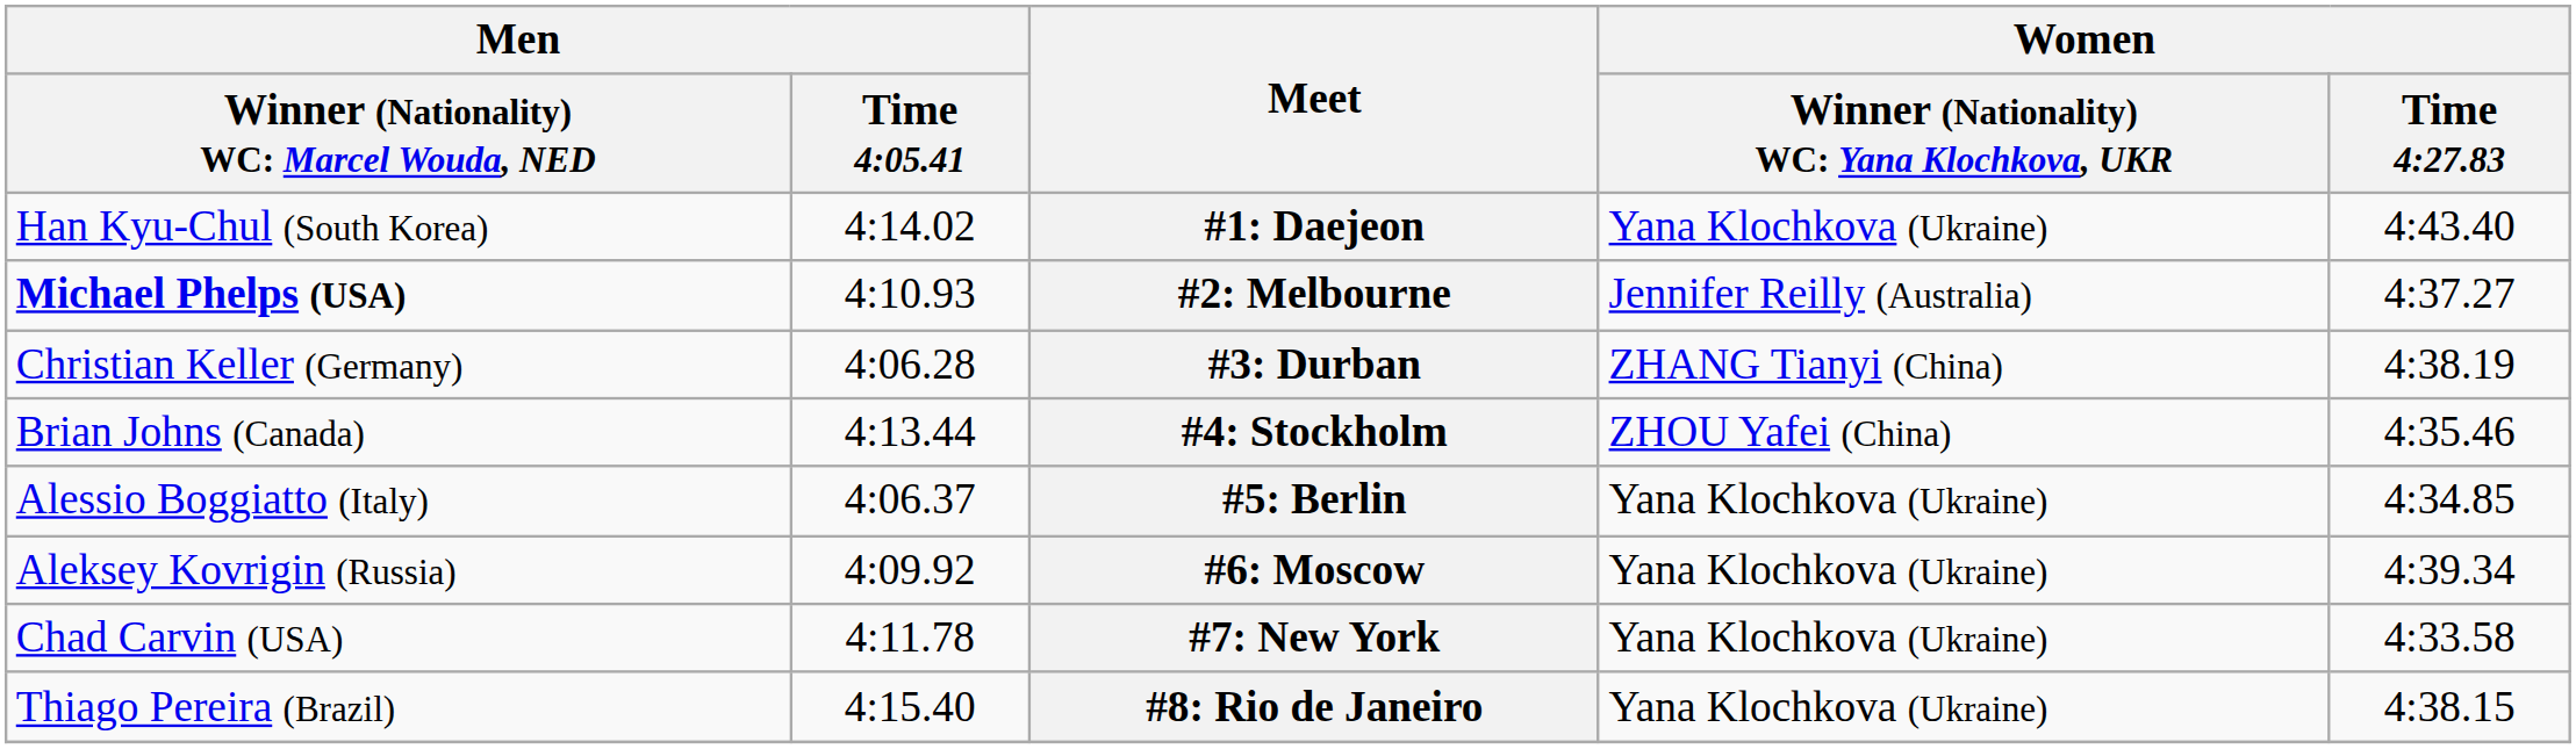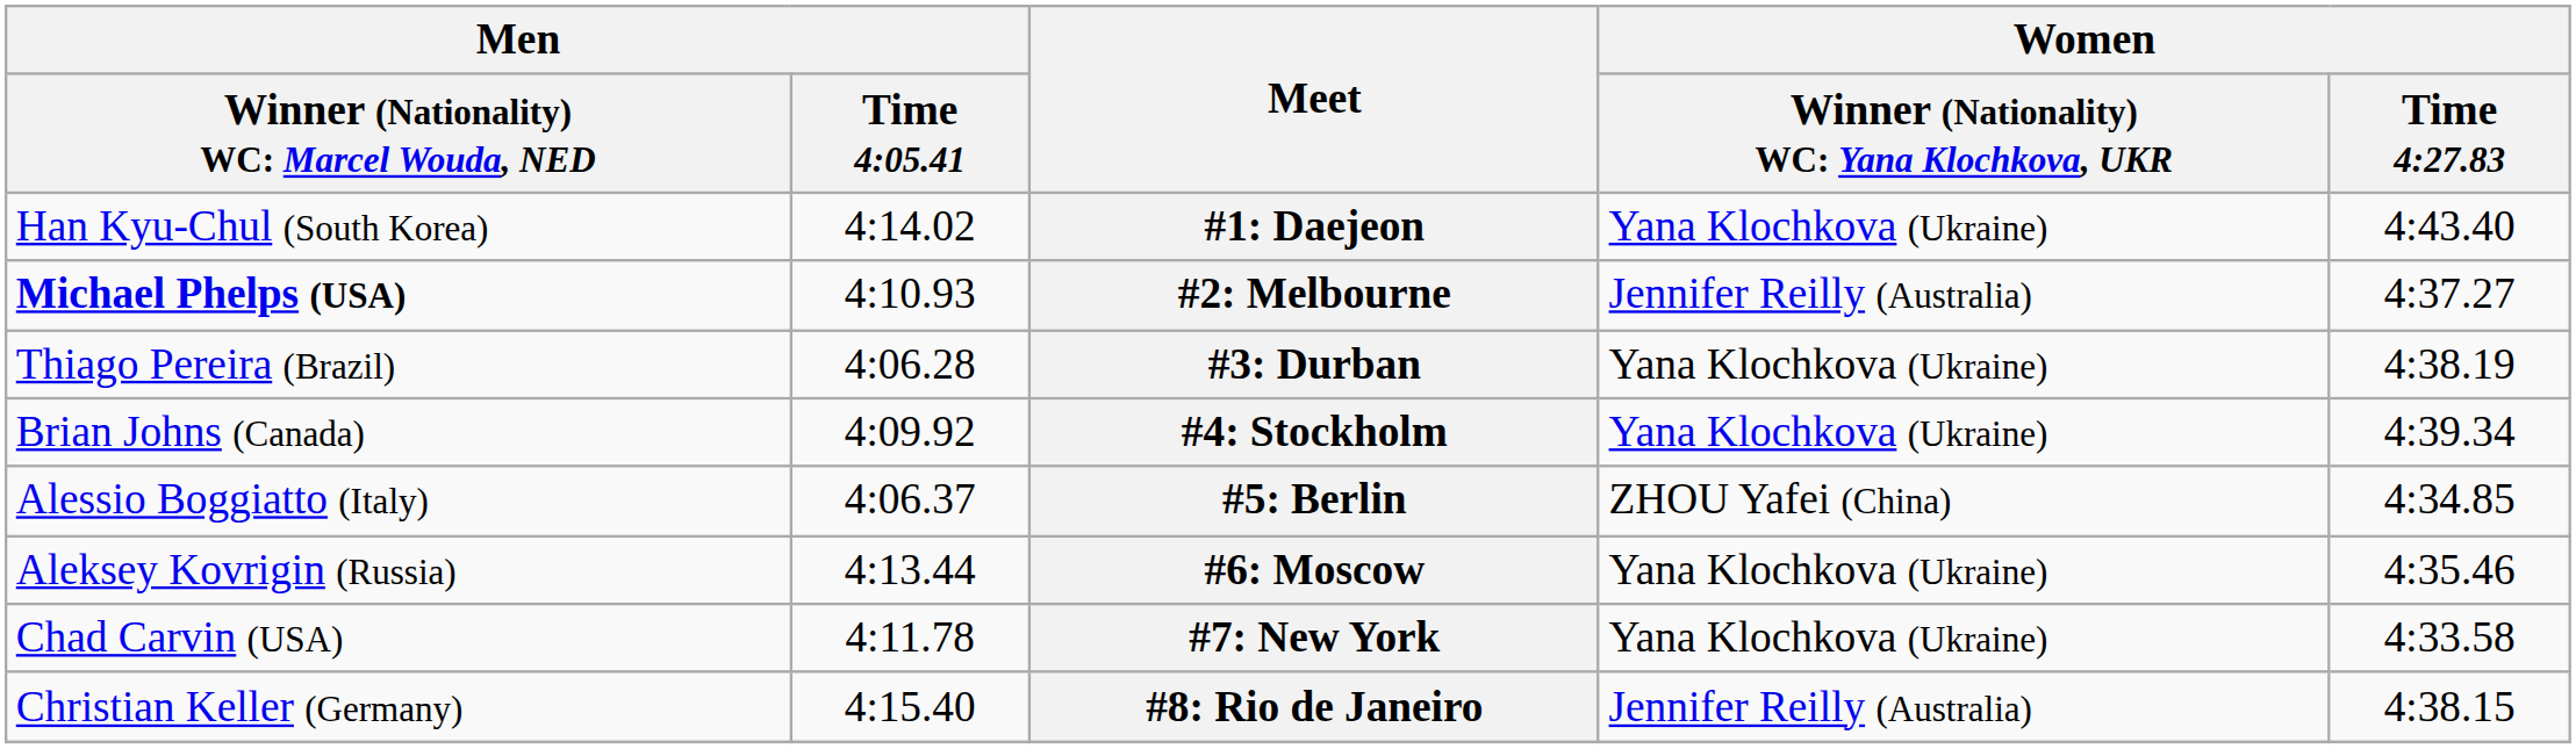#3: Durban | column 1: Christian Keller (Germany) -> Thiago Pereira (Brazil)
#3: Durban | column 4: ZHANG Tianyi (China) -> Yana Klochkova (Ukraine)
#4: Stockholm | Men / Time 4:05.41: 4:13.44 -> 4:09.92
#4: Stockholm | column 4: ZHOU Yafei (China) -> Yana Klochkova (Ukraine)
#4: Stockholm | Women / Time 4:27.83: 4:35.46 -> 4:39.34
#5: Berlin | column 4: Yana Klochkova (Ukraine) -> ZHOU Yafei (China)
#6: Moscow | Men / Time 4:05.41: 4:09.92 -> 4:13.44
#6: Moscow | Women / Time 4:27.83: 4:39.34 -> 4:35.46
#8: Rio de Janeiro | column 1: Thiago Pereira (Brazil) -> Christian Keller (Germany)
#8: Rio de Janeiro | column 4: Yana Klochkova (Ukraine) -> Jennifer Reilly (Australia)
